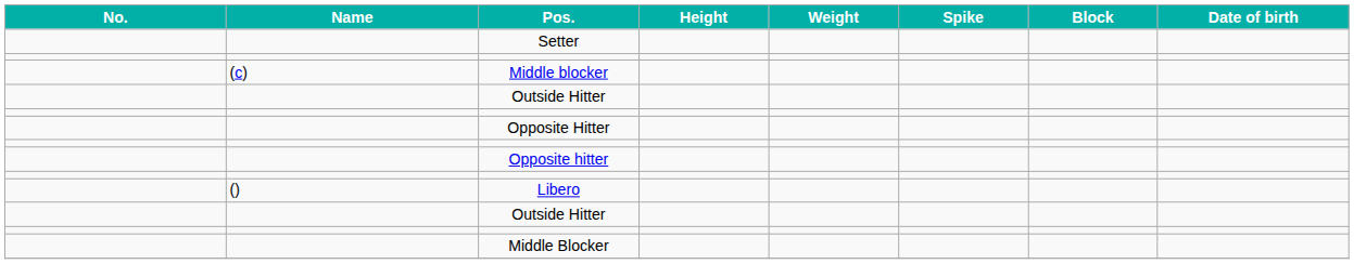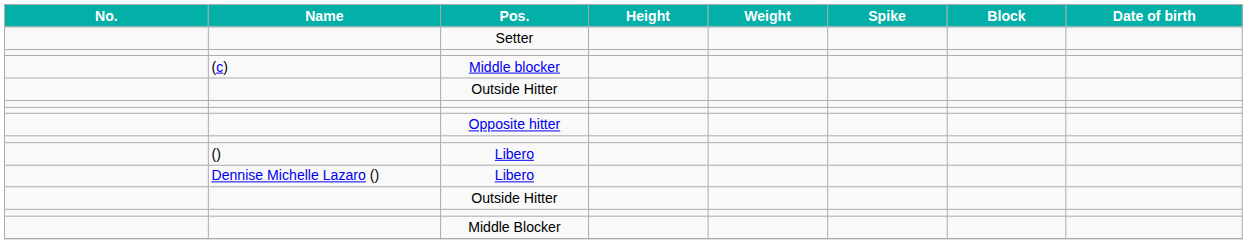- row: Opposite Hitter
+ row: Dennise Michelle Lazaro () | Libero
